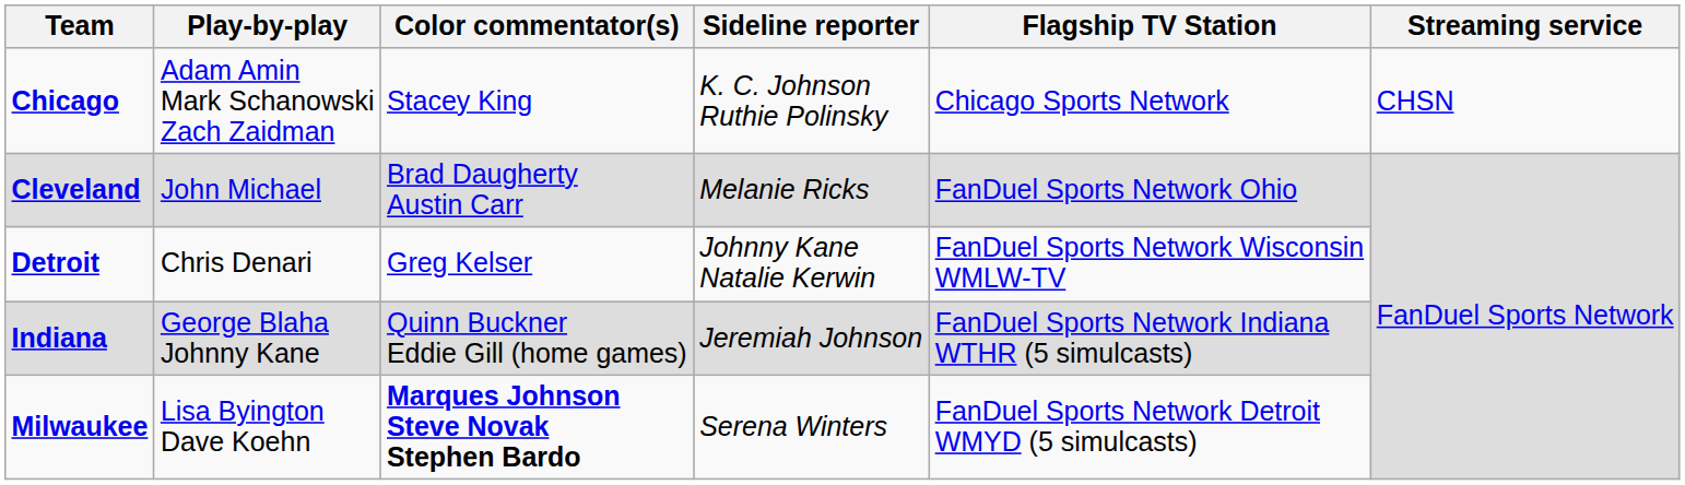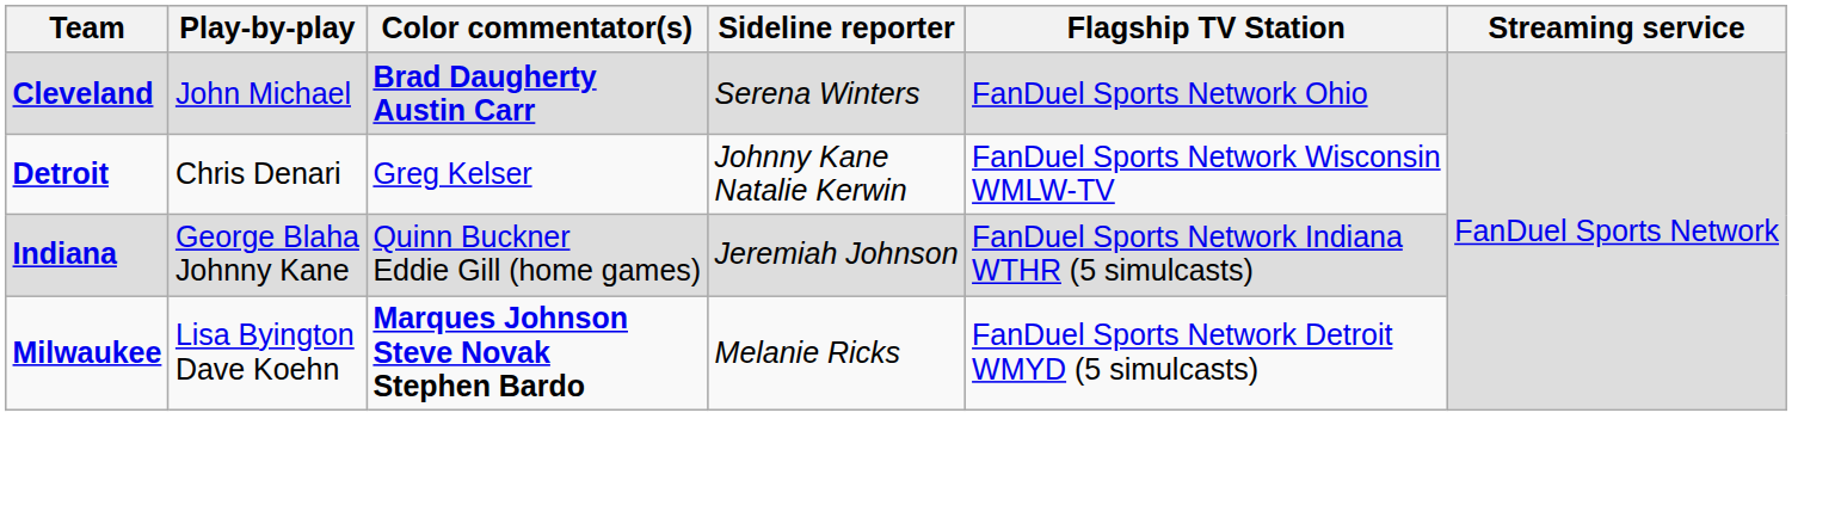- row: Chicago | Adam Amin Mark Schanowski Zach Zaidman | Stacey King | K. C. Johnson Ruthie Polinsky | Chicago Sports Network | CHSN
Cleveland | Color commentator(s): normal -> bold
Cleveland | Sideline reporter: Melanie Ricks -> Serena Winters
Milwaukee | Sideline reporter: Serena Winters -> Melanie Ricks
